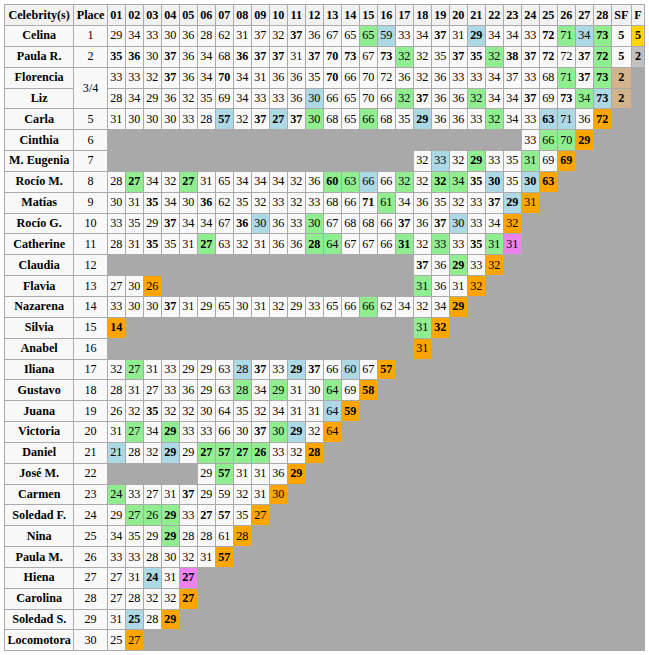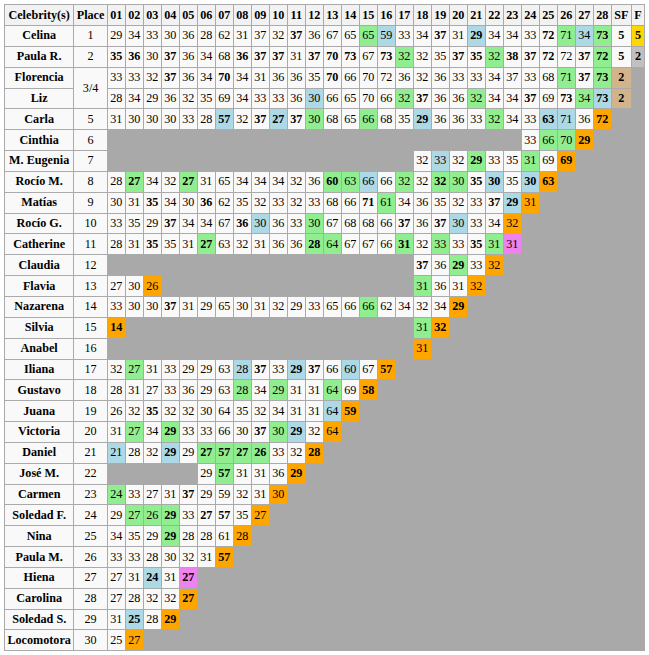Rocío M. | 20: 34 -> 30
Gustavo | 12: 30 -> 31
